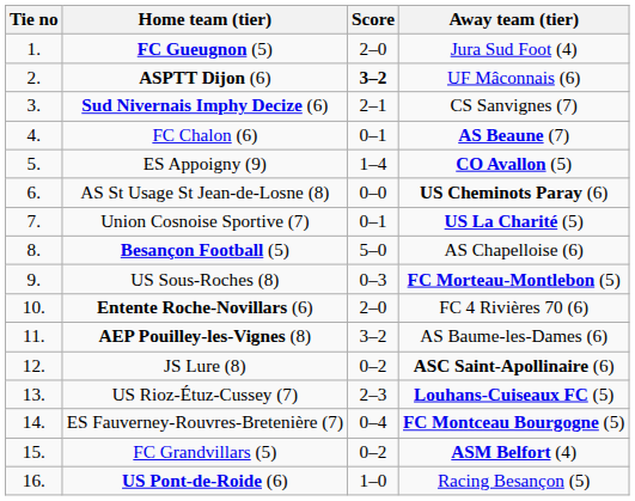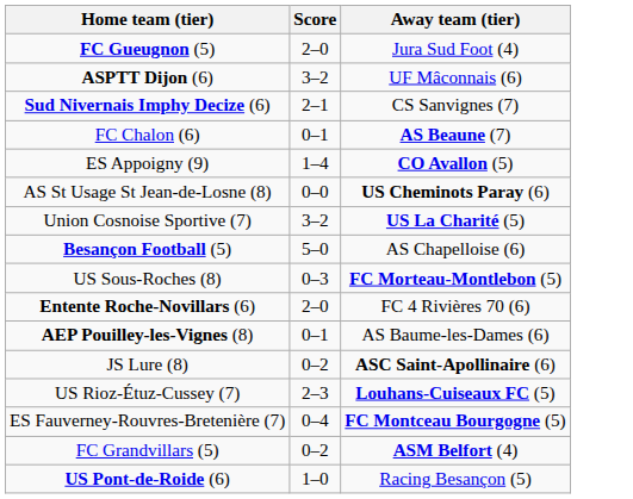- column: Tie no | 1. | 2. | 3. | 4. | 5. | 6. | 7. | 8. | 9. | 10. | 11. | 12. | 13. | 14. | 15. | 16.
ASPTT Dijon (6) | Score: bold -> normal
Union Cosnoise Sportive (7) | Score: 0–1 -> 3–2
AEP Pouilley-les-Vignes (8) | Score: 3–2 -> 0–1
